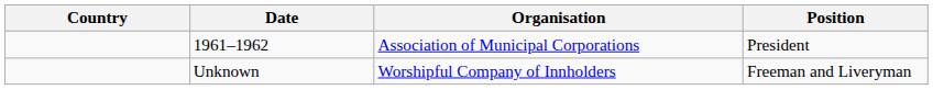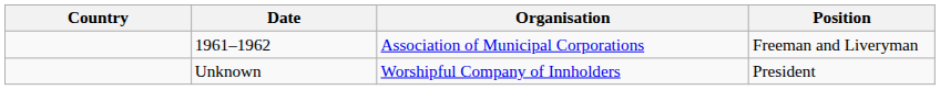1961–1962 | Position: President -> Freeman and Liveryman
Unknown | Position: Freeman and Liveryman -> President
